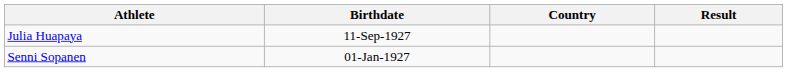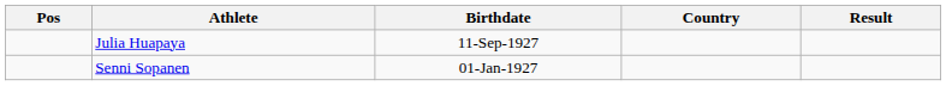+ column: Pos
